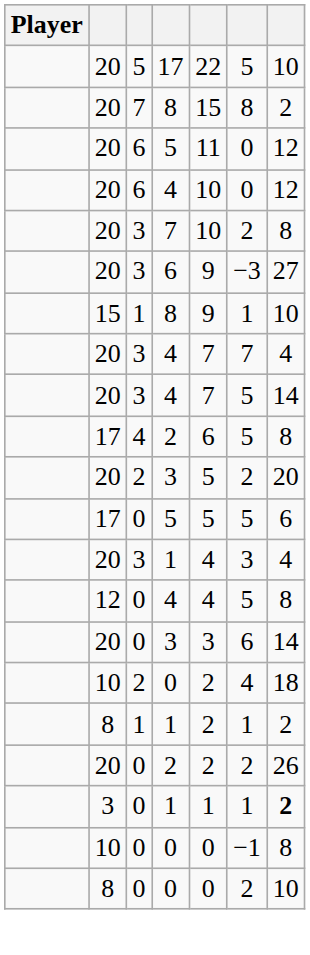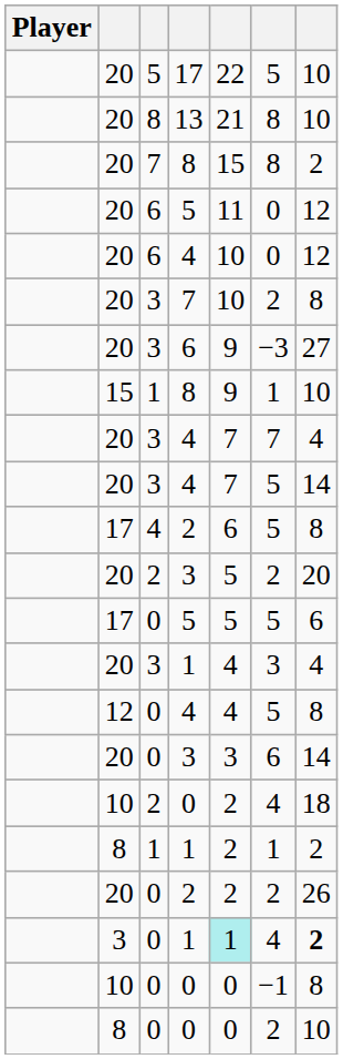+ row: 20 | 8 | 13 | 21 | 8 | 10
0 / 1 | column 5: no background -> paleturquoise background
0 / 1 | column 6: 1 -> 4
